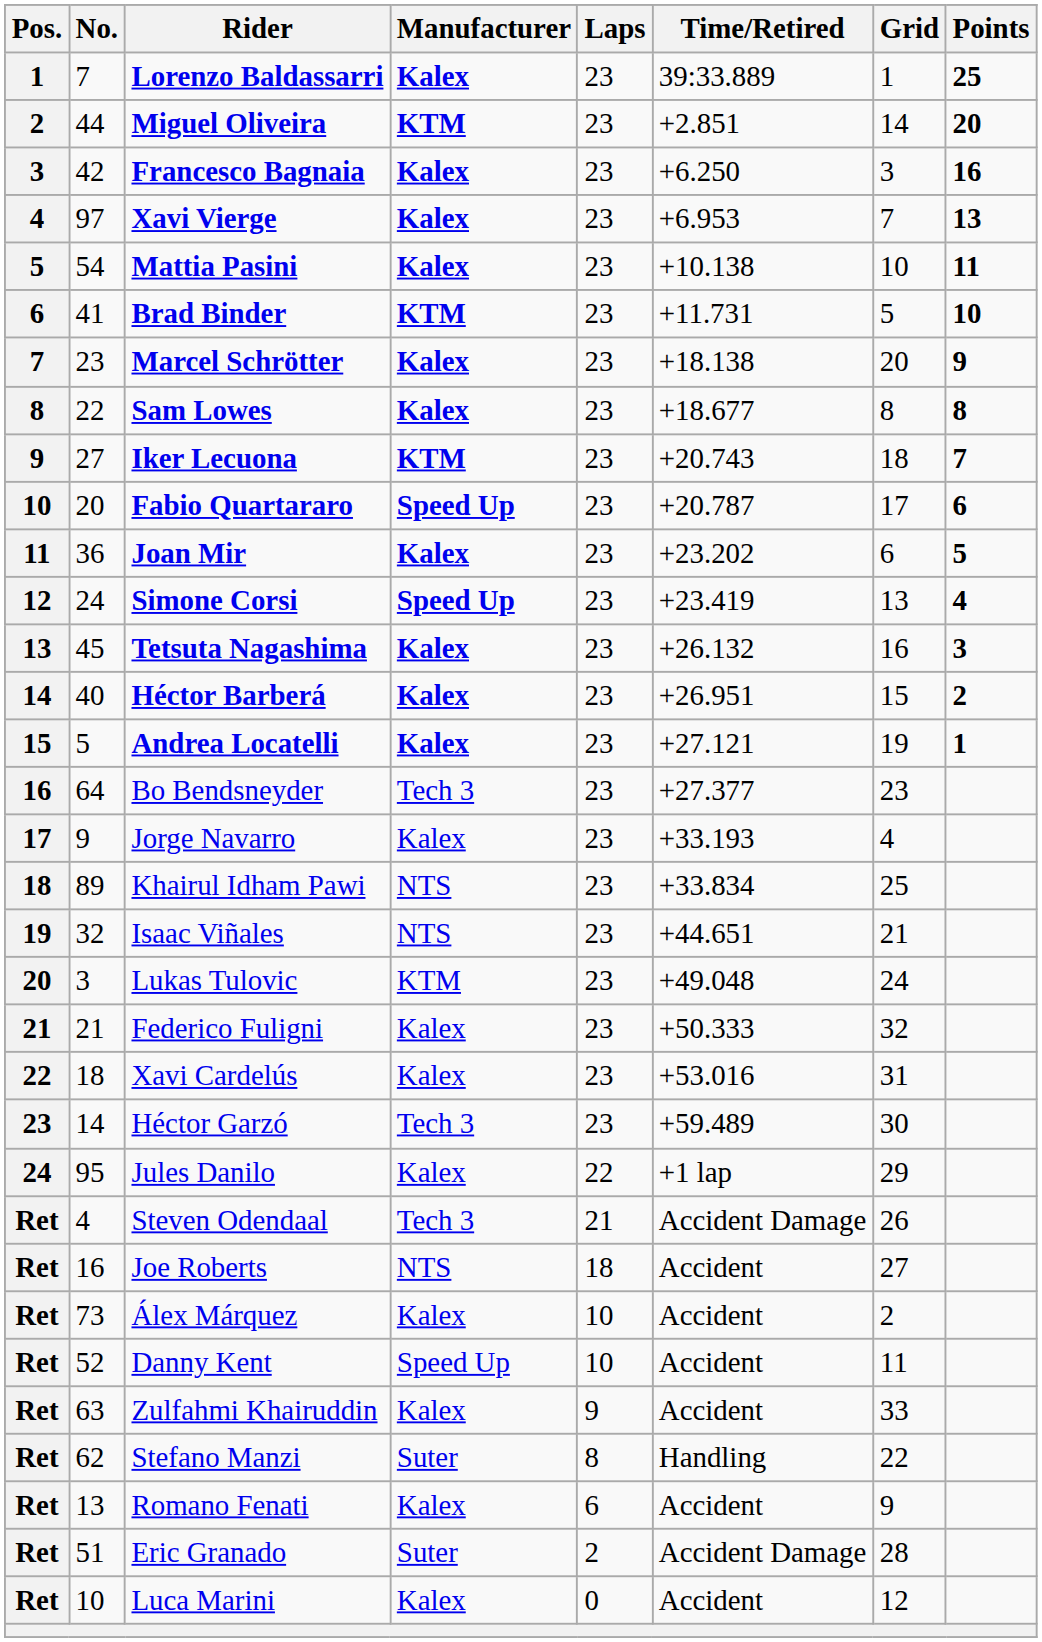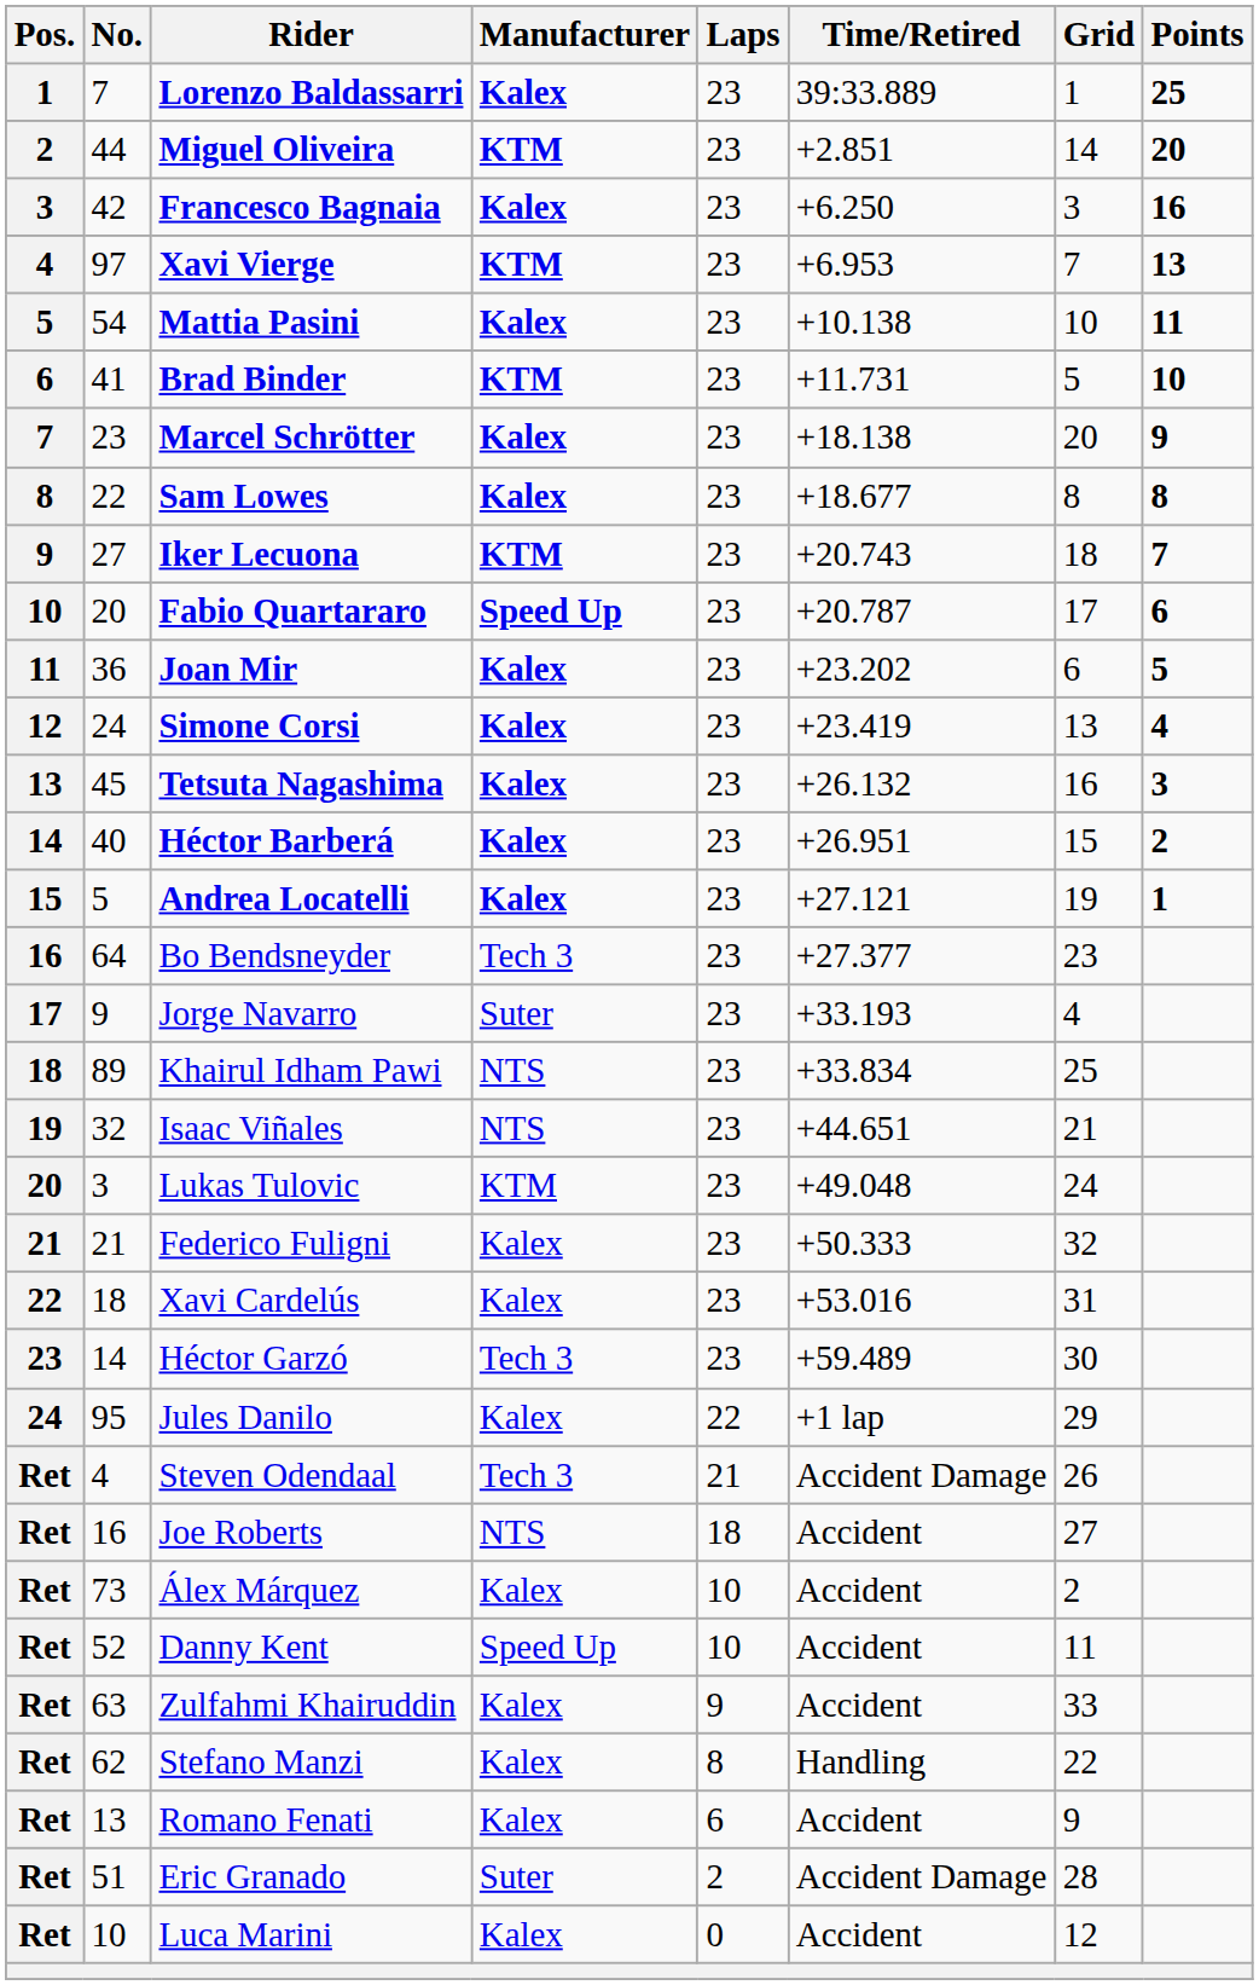Xavi Vierge | Manufacturer: Kalex -> KTM
Simone Corsi | Manufacturer: Speed Up -> Kalex
Jorge Navarro | Manufacturer: Kalex -> Suter
Stefano Manzi | Manufacturer: Suter -> Kalex
